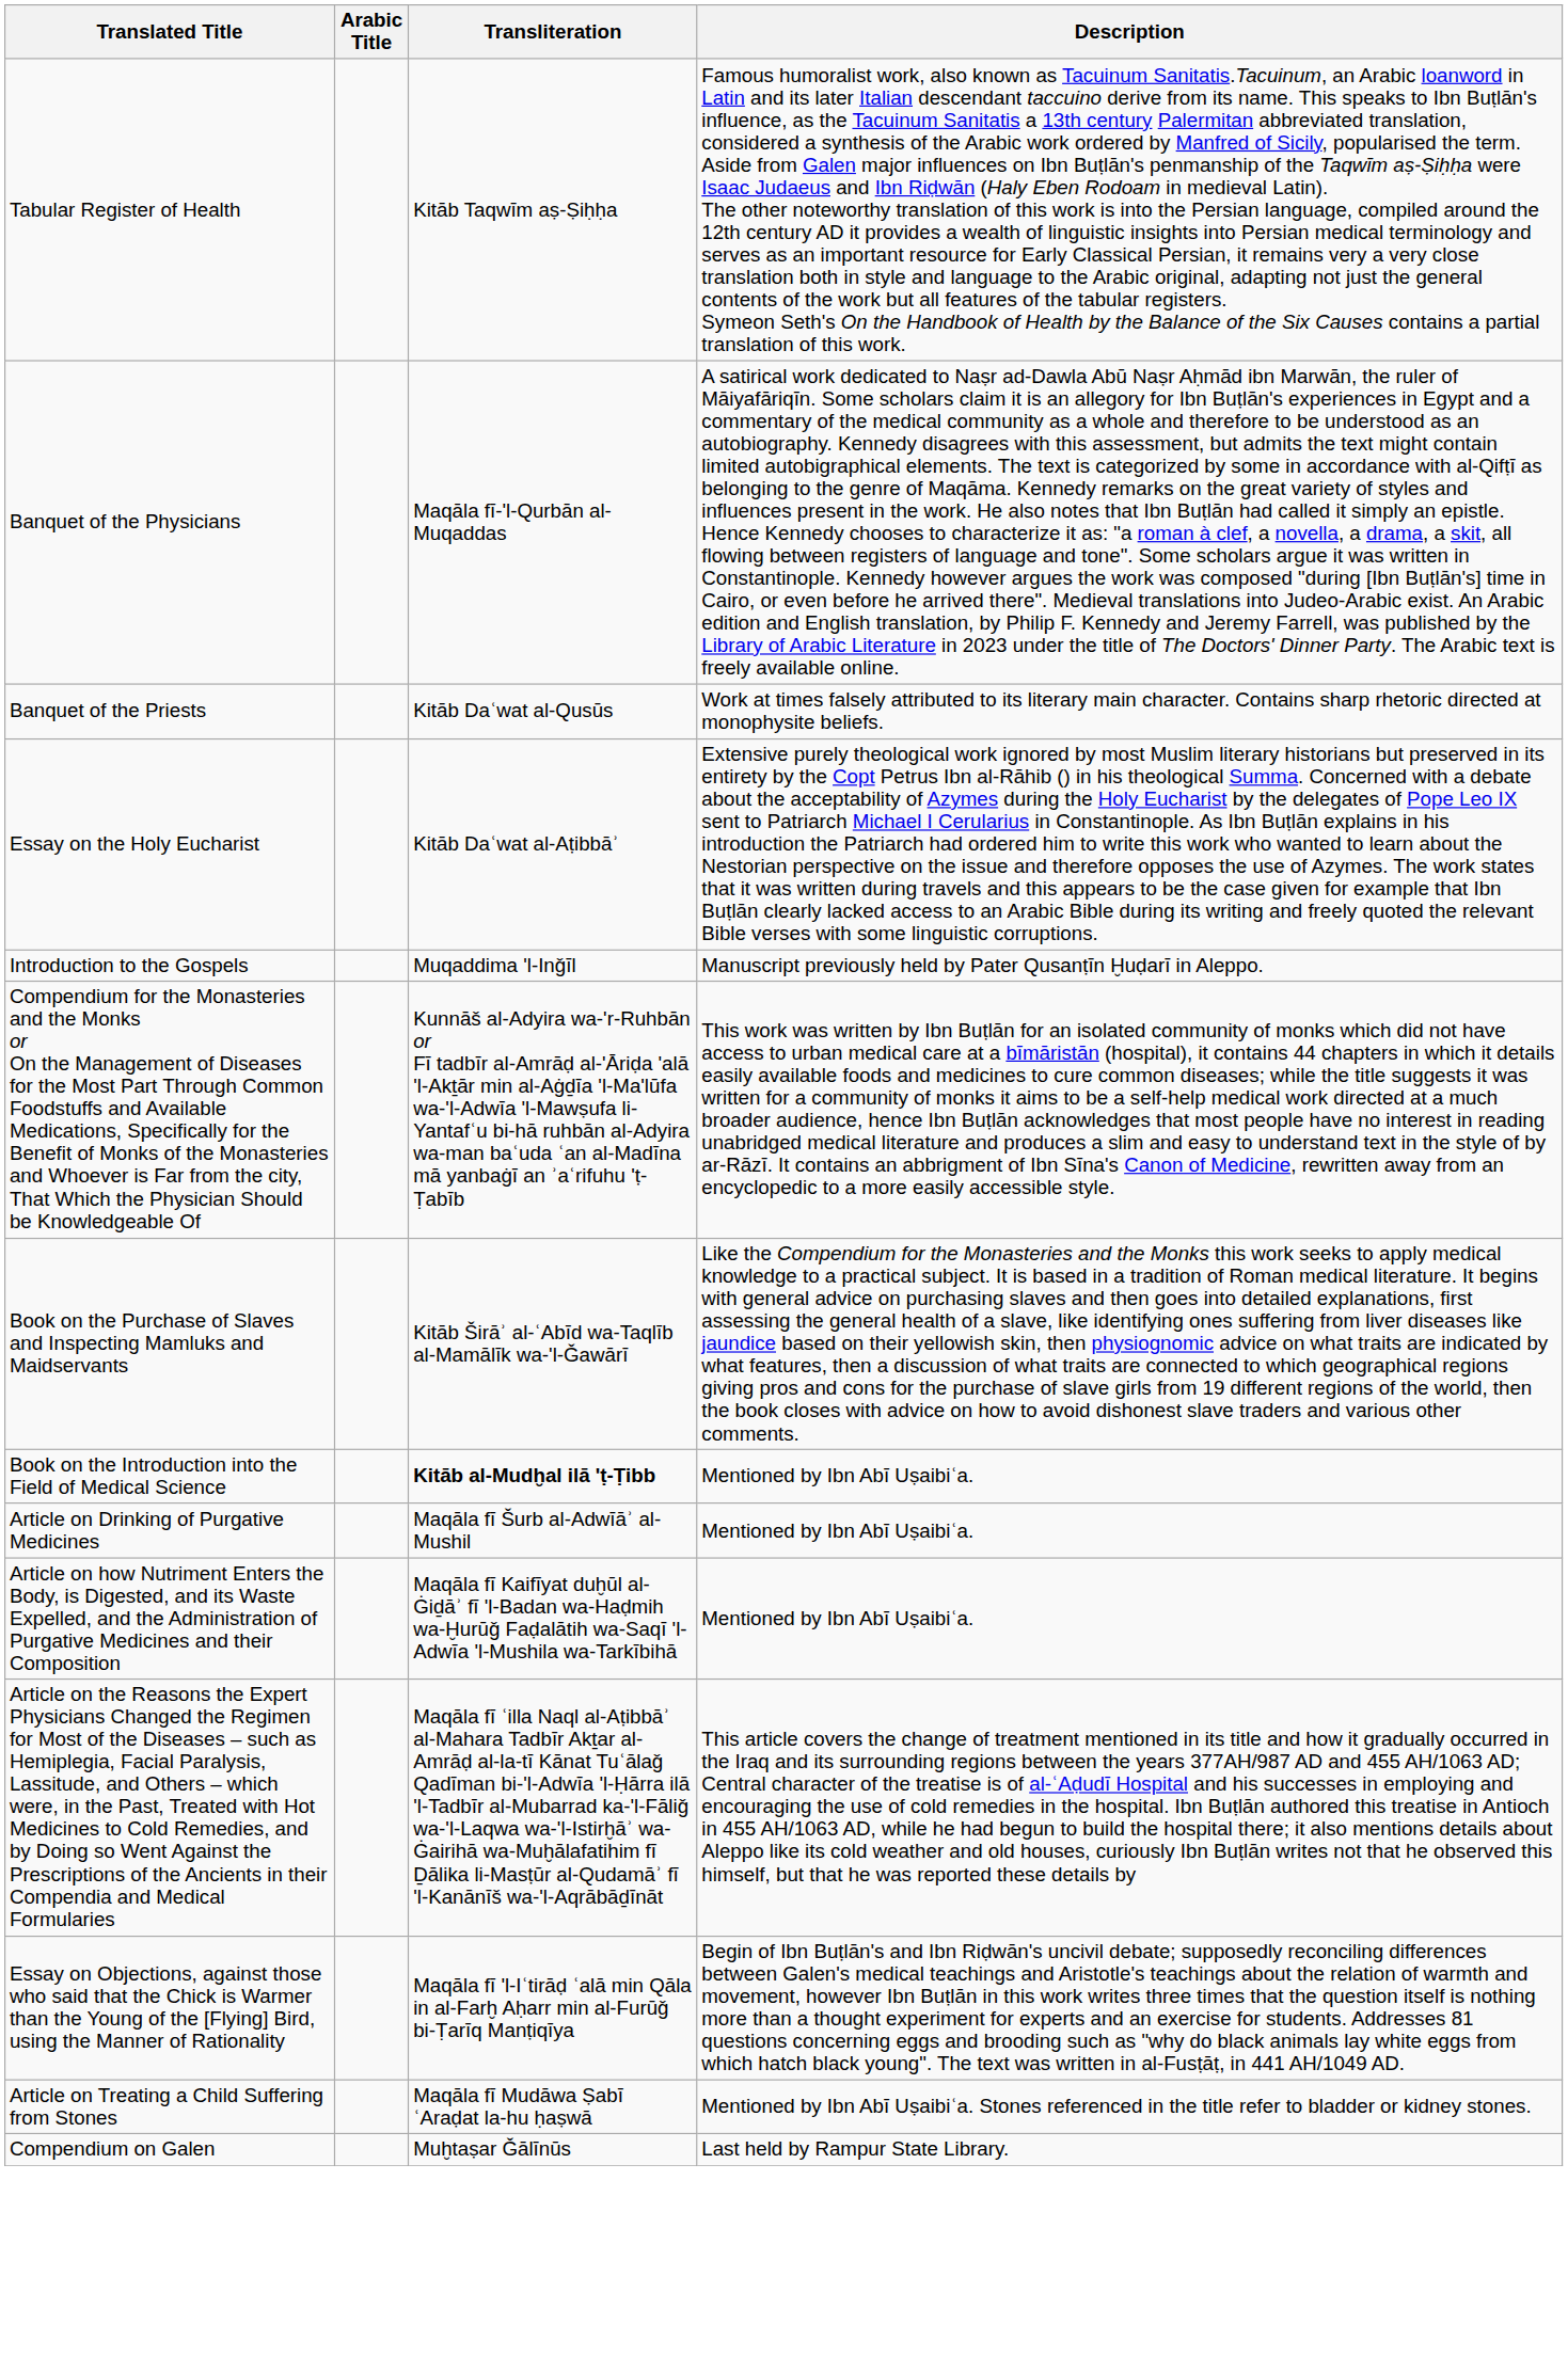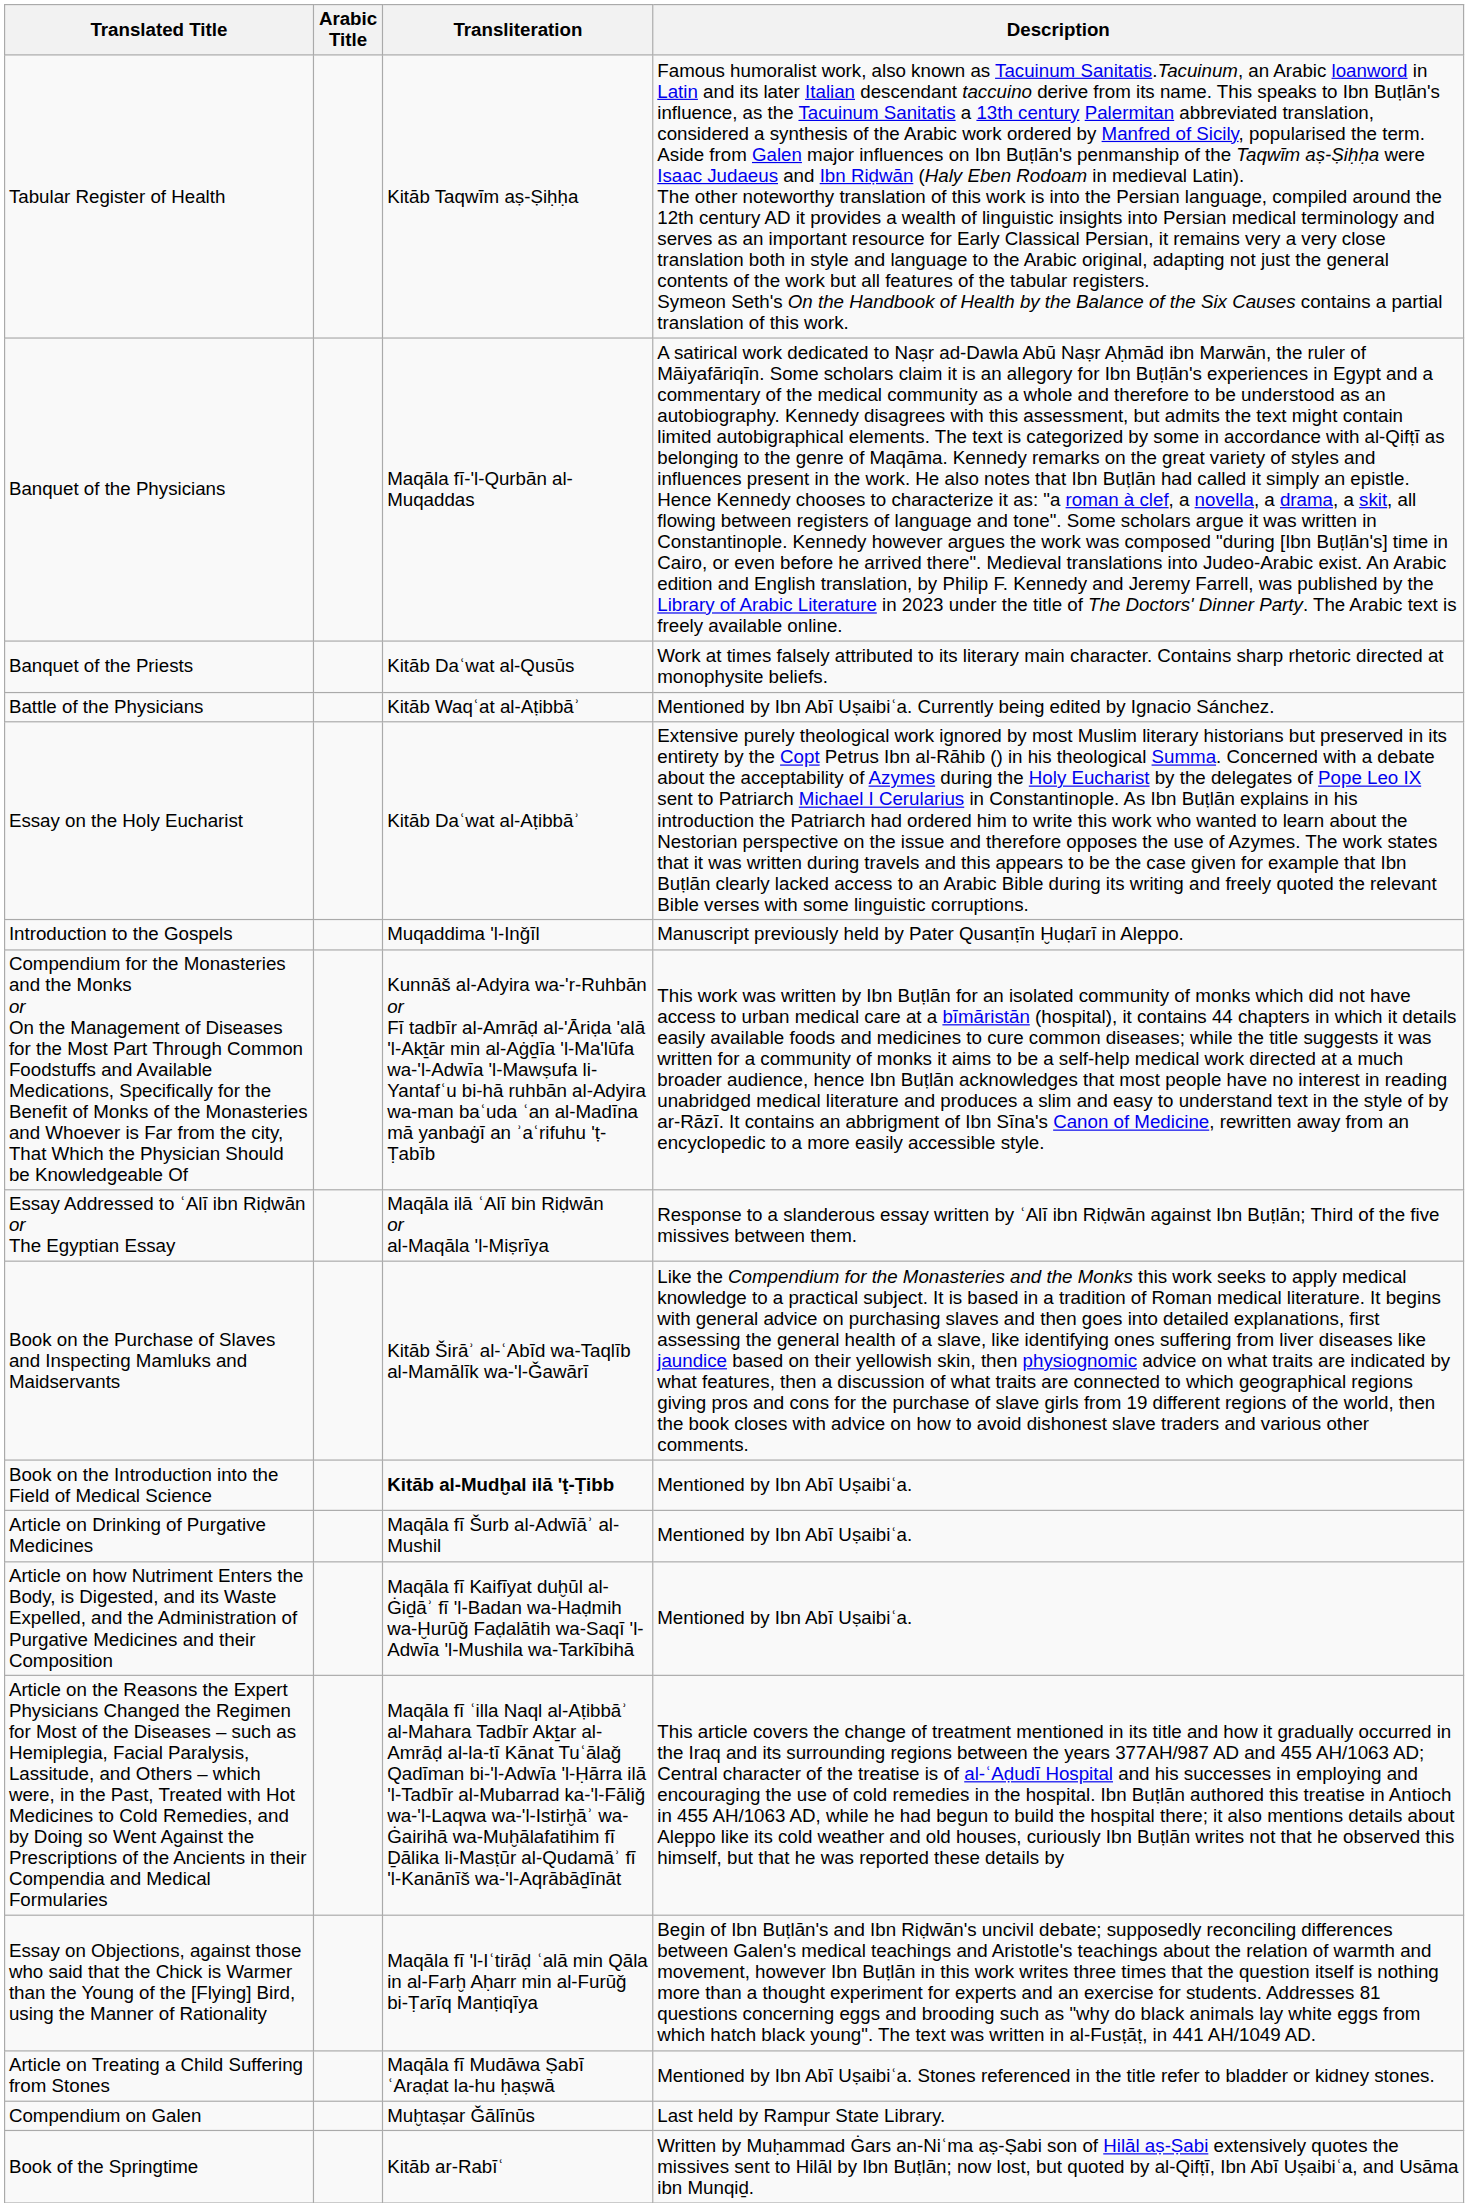+ row: Battle of the Physicians | Kitāb Waqʿat al-Aṭibbāʾ | Mentioned by Ibn Abī Uṣaibiʿa. Currently being edited by Ignacio Sánchez.
+ row: Essay Addressed to ʿAlī ibn Riḍwān or The Egyptian Essay | Maqāla ilā ʿAlī bin Riḍwān or al-Maqāla 'l-Miṣrīya | Response to a slanderous essay written by ʿAlī ibn Riḍwān against Ibn Buṭlān; Third of the five missives between them.
+ row: Book of the Springtime | Kitāb ar-Rabīʿ | Written by Muḥammad Ġars an-Niʿma aṣ-Ṣabi son of Hilāl aṣ-Ṣabi extensively quotes the missives sent to Hilāl by Ibn Buṭlān; now lost, but quoted by al-Qifṭī, Ibn Abī Uṣaibiʿa, and Usāma ibn Munqiḏ.
